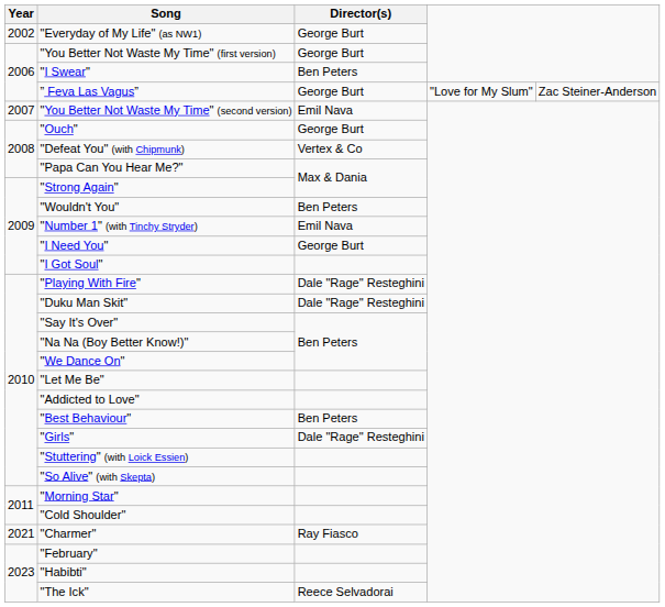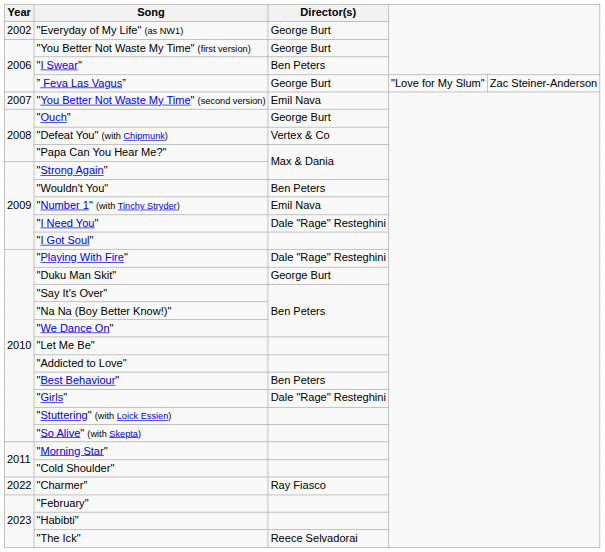"I Need You" | Director(s): George Burt -> Dale "Rage" Resteghini
"Duku Man Skit" | Director(s): Dale "Rage" Resteghini -> George Burt
"Charmer" | Year: 2021 -> 2022
